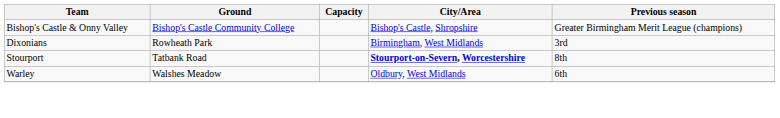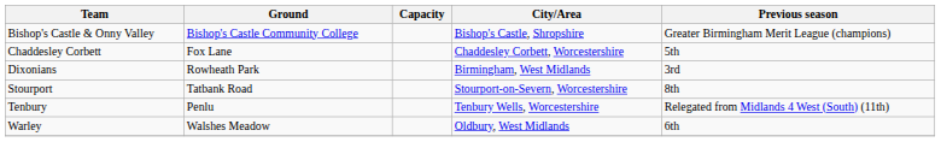+ row: Chaddesley Corbett | Fox Lane | Chaddesley Corbett, Worcestershire | 5th
Stourport | City/Area: bold -> normal
+ row: Tenbury | Penlu | Tenbury Wells, Worcestershire | Relegated from Midlands 4 West (South) (11th)
